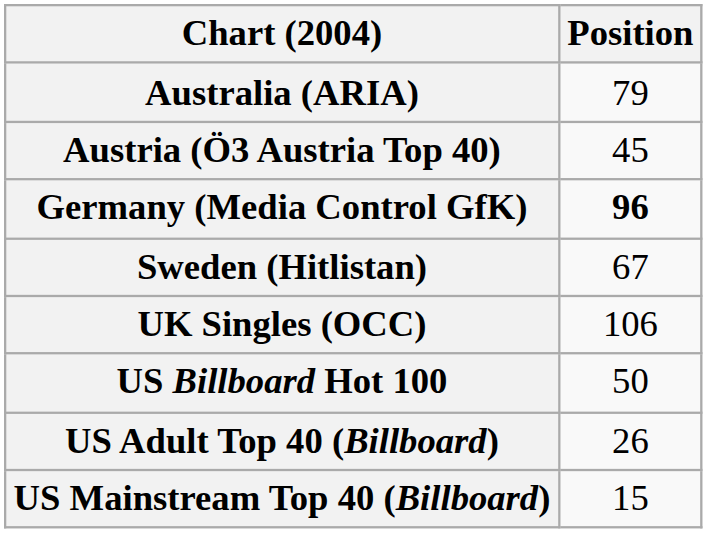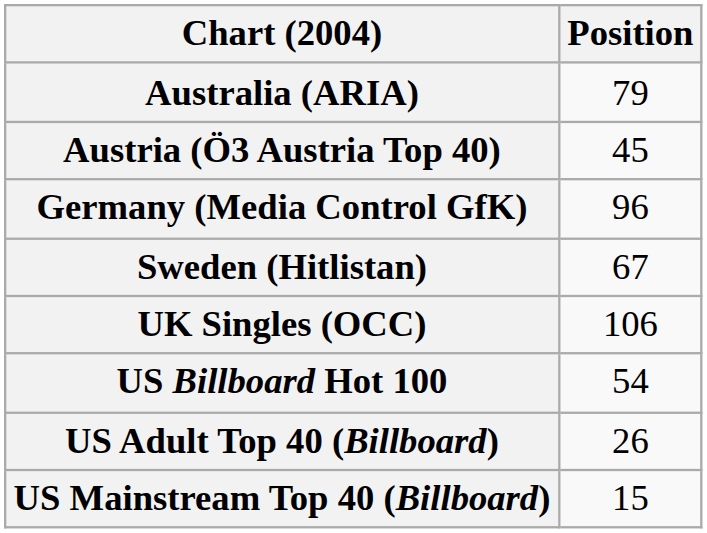Germany (Media Control GfK) | Position: bold -> normal
US Billboard Hot 100 | Position: 50 -> 54
